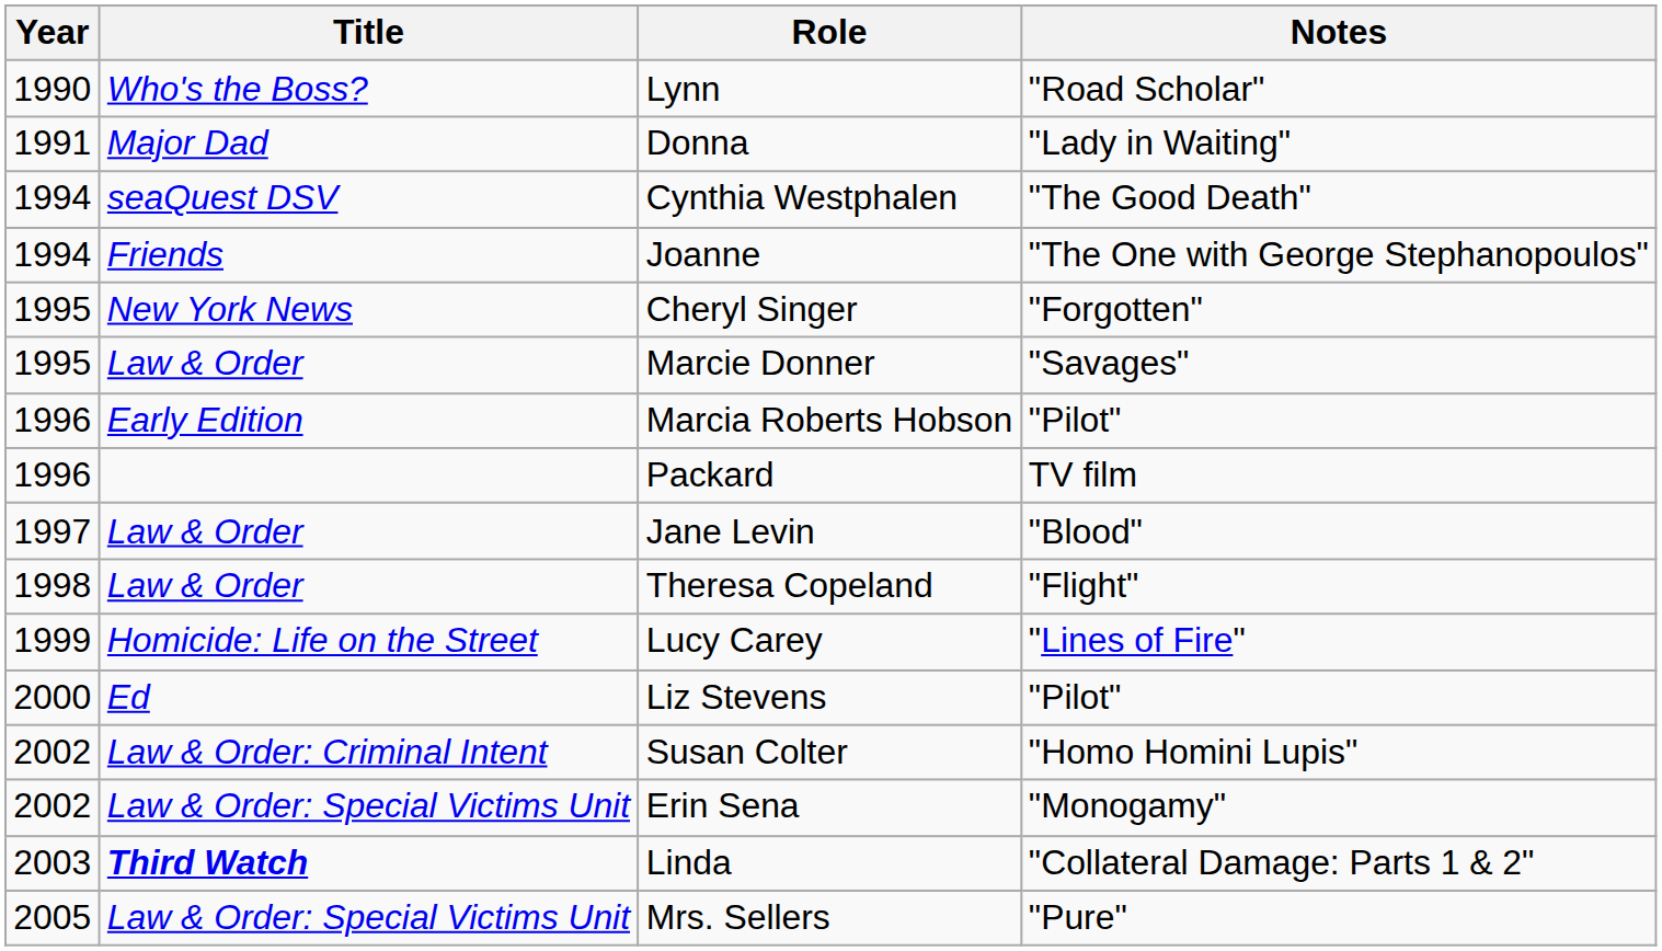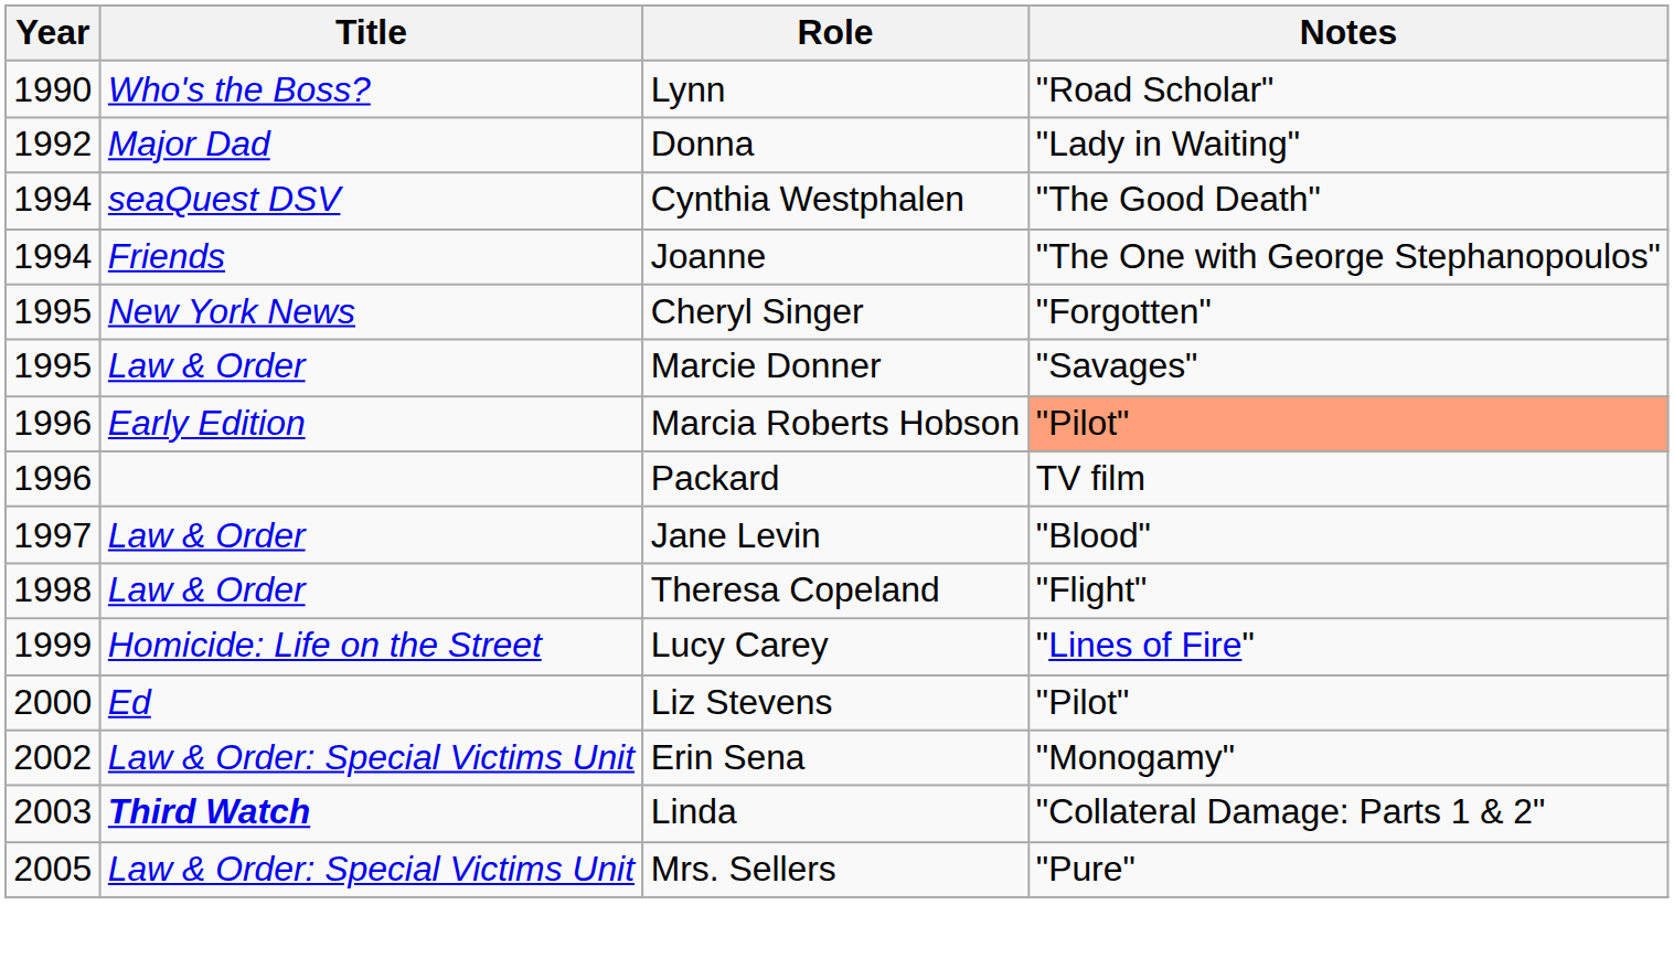Donna | Year: 1991 -> 1992
Marcia Roberts Hobson | Notes: no background -> lightsalmon background
- row: 2002 | Law & Order: Criminal Intent | Susan Colter | "Homo Homini Lupis"
